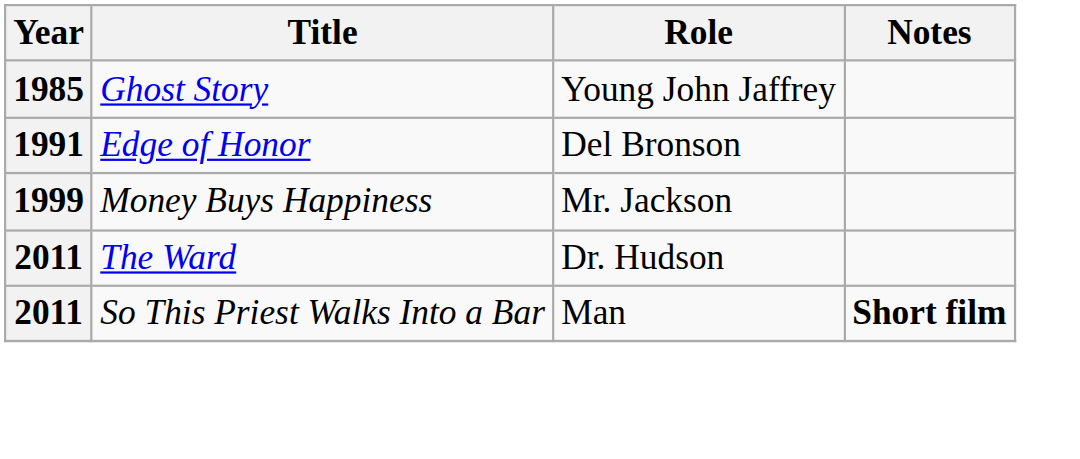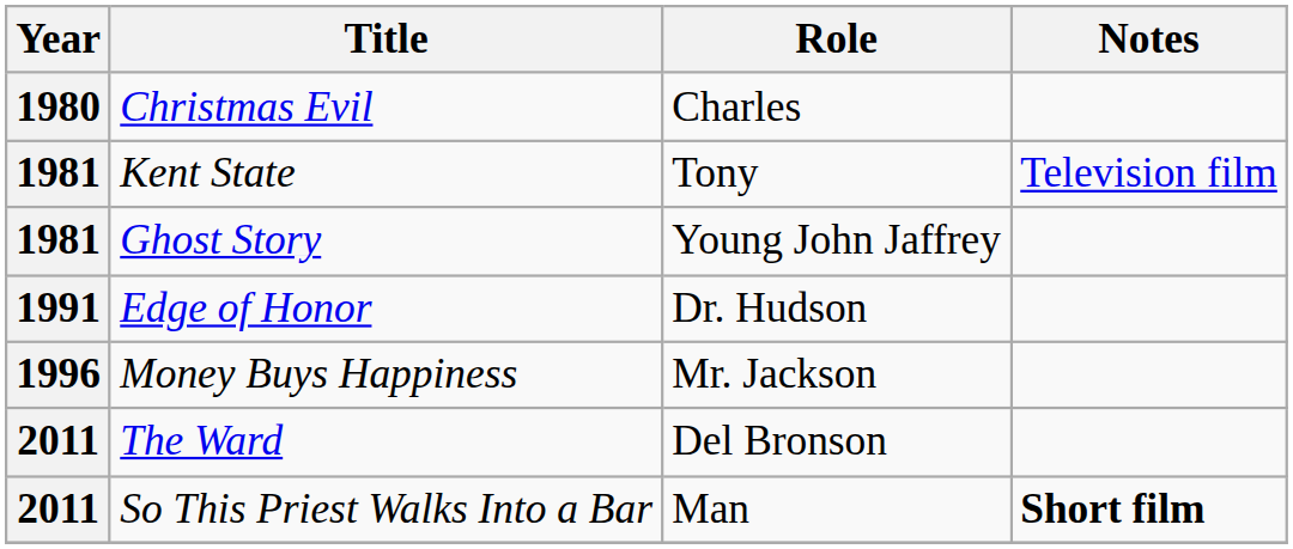+ row: 1980 | Christmas Evil | Charles
+ row: 1981 | Kent State | Tony | Television film
Ghost Story | Year: 1985 -> 1981
Edge of Honor | Role: Del Bronson -> Dr. Hudson
Money Buys Happiness | Year: 1999 -> 1996
The Ward | Role: Dr. Hudson -> Del Bronson
